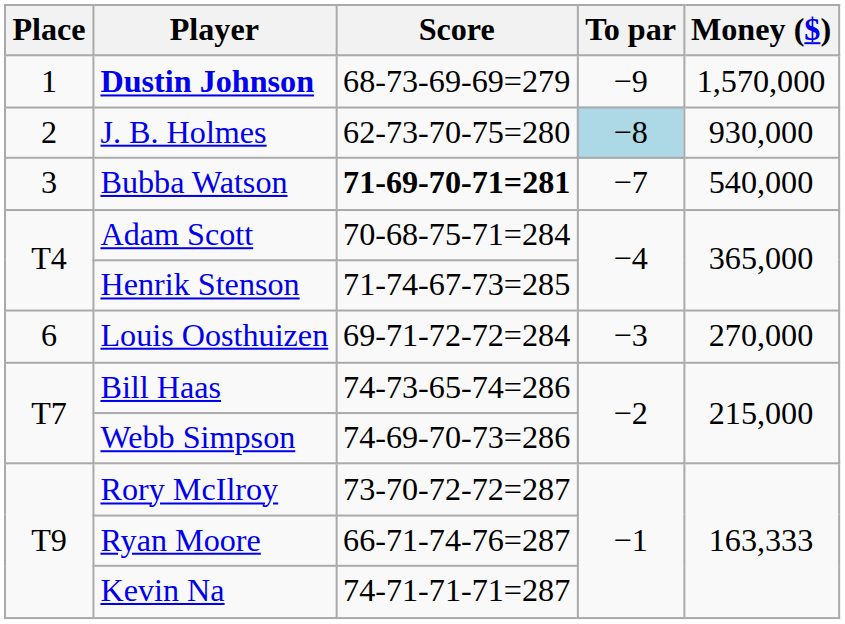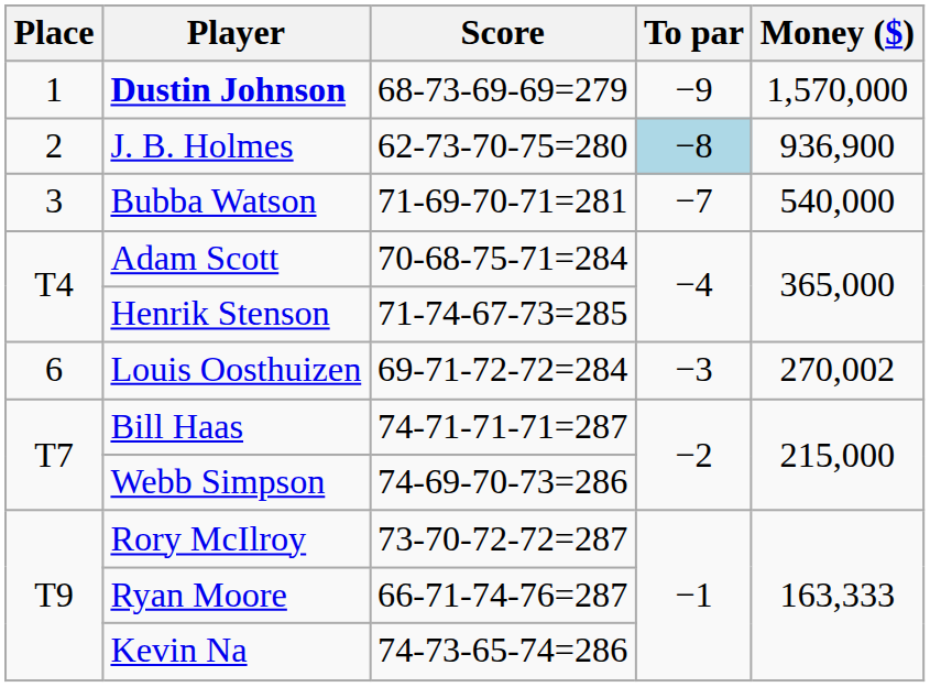J. B. Holmes | Money ($): 930,000 -> 936,900
Bubba Watson | Score: bold -> normal
Louis Oosthuizen | Money ($): 270,000 -> 270,002
Bill Haas | Score: 74-73-65-74=286 -> 74-71-71-71=287
Kevin Na | Score: 74-71-71-71=287 -> 74-73-65-74=286
